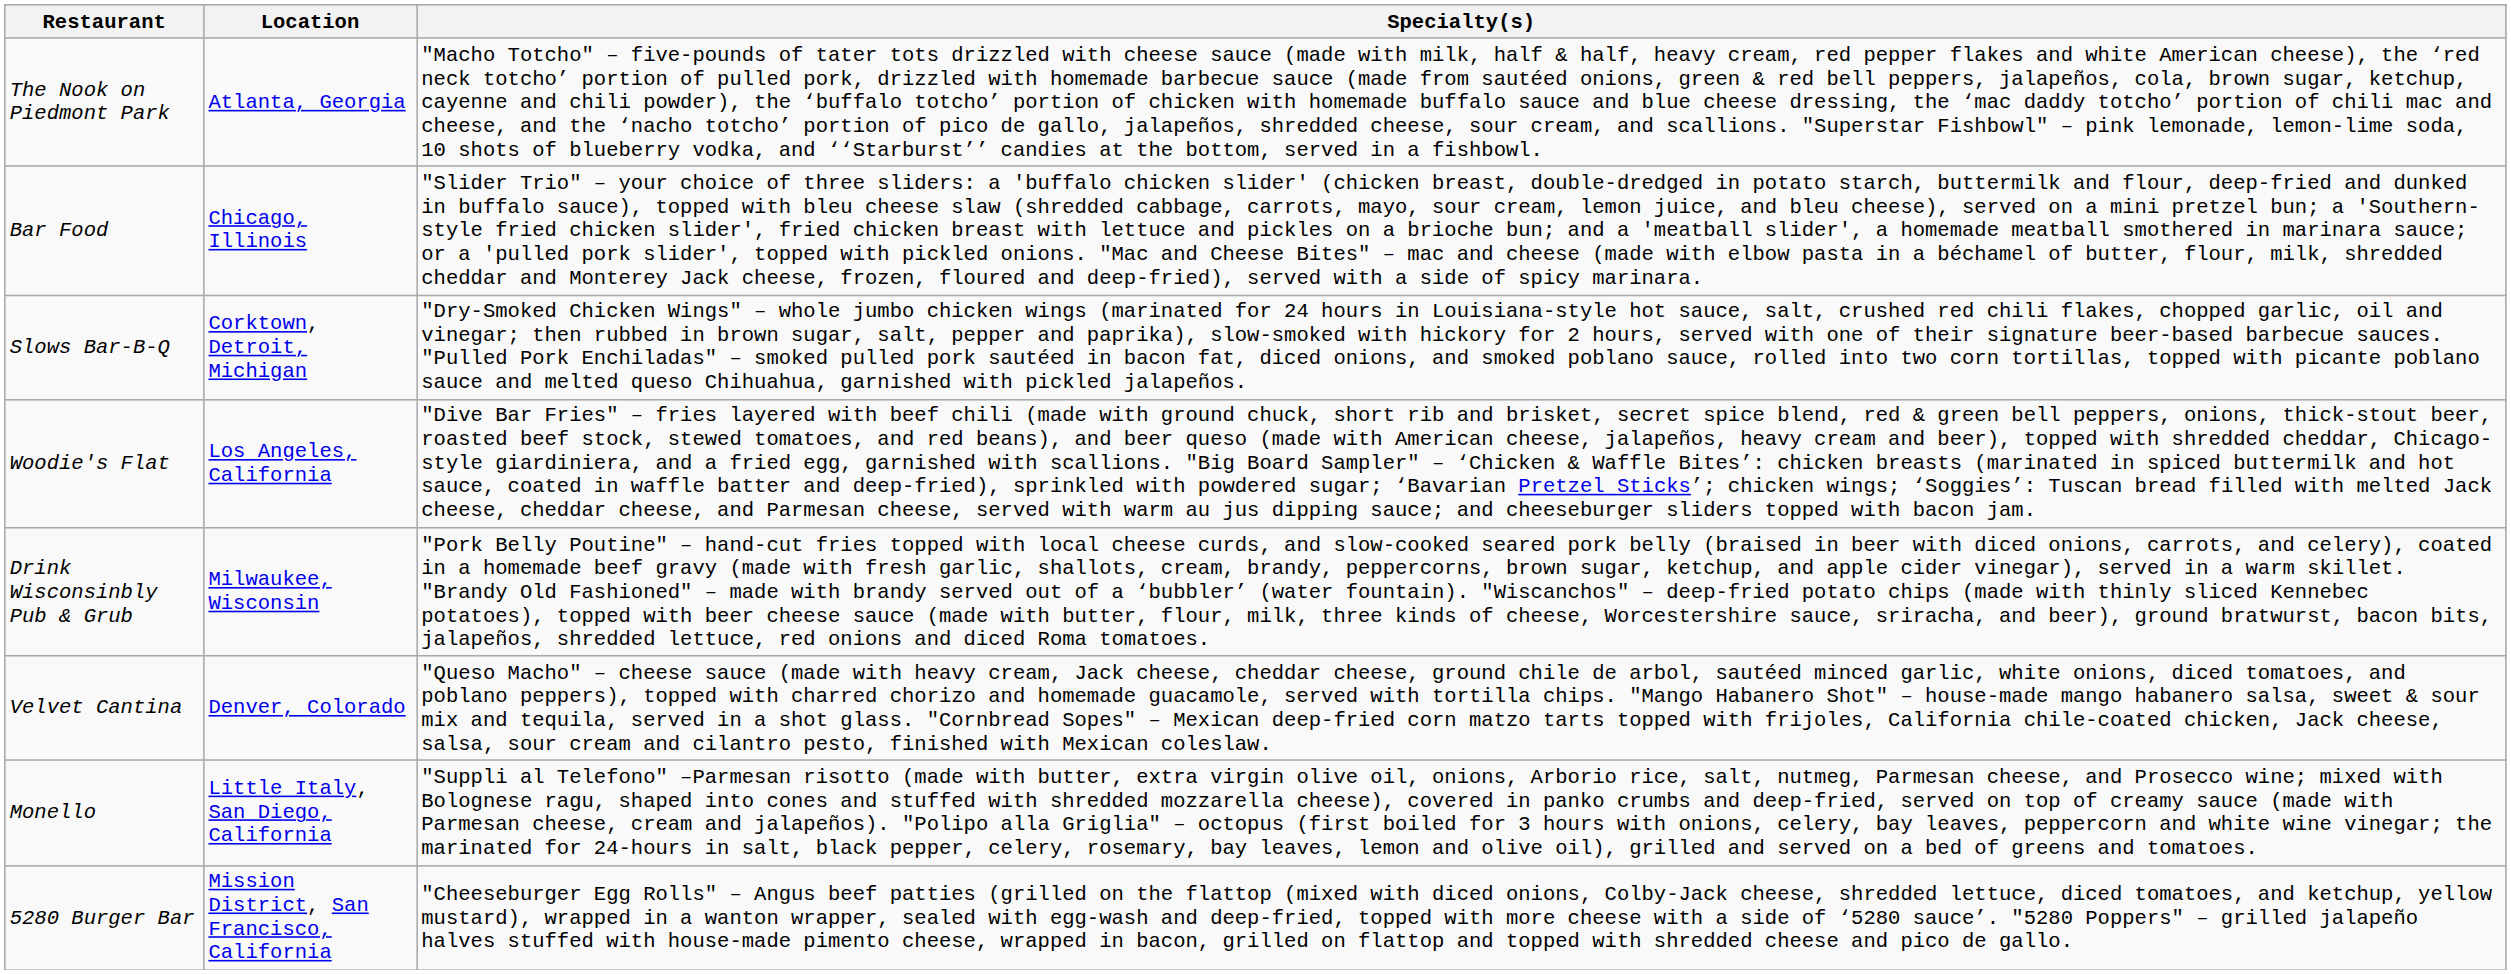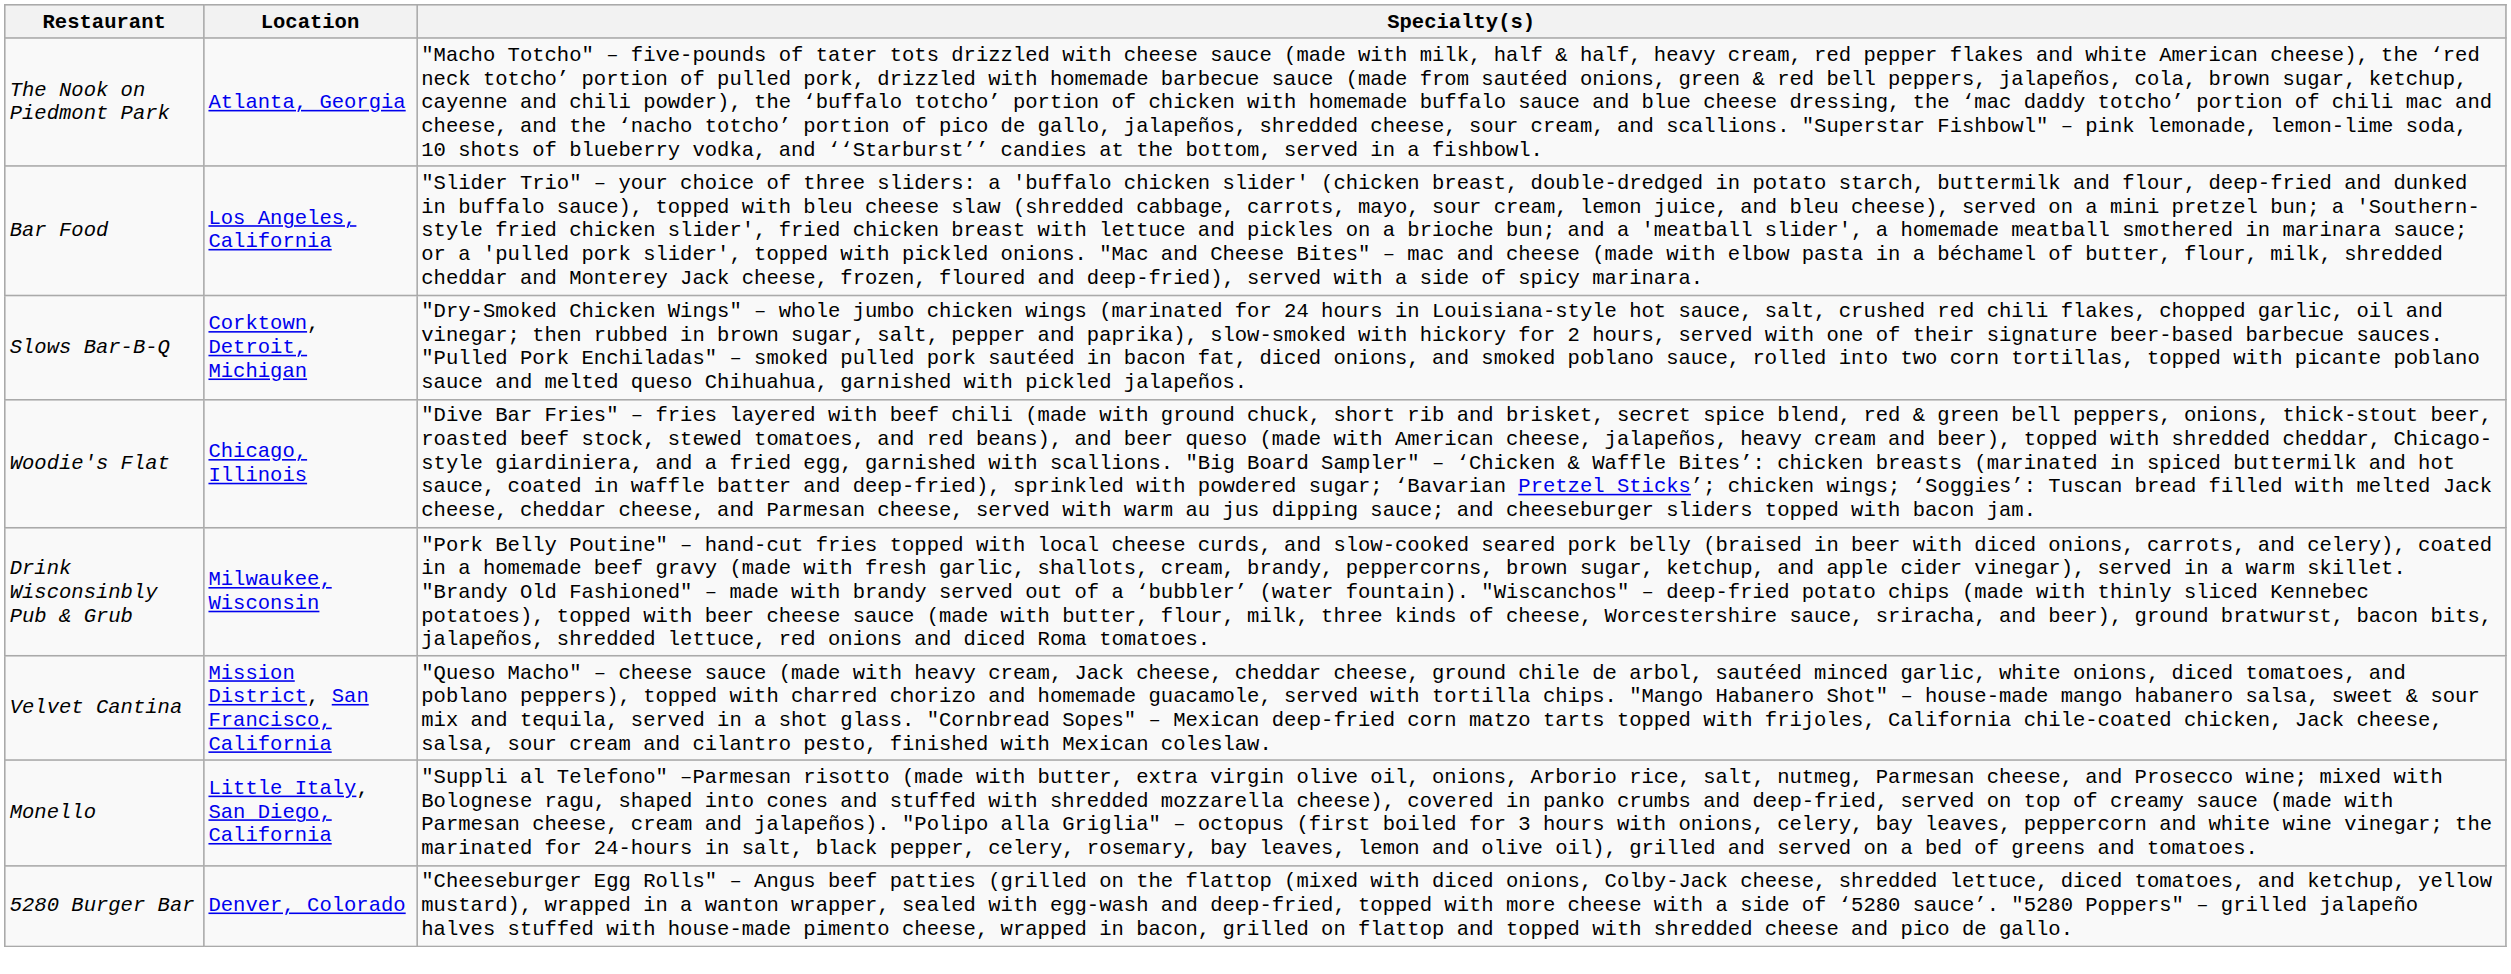Bar Food | Location: Chicago, Illinois -> Los Angeles, California
Woodie's Flat | Location: Los Angeles, California -> Chicago, Illinois
Velvet Cantina | Location: Denver, Colorado -> Mission District, San Francisco, California
5280 Burger Bar | Location: Mission District, San Francisco, California -> Denver, Colorado
